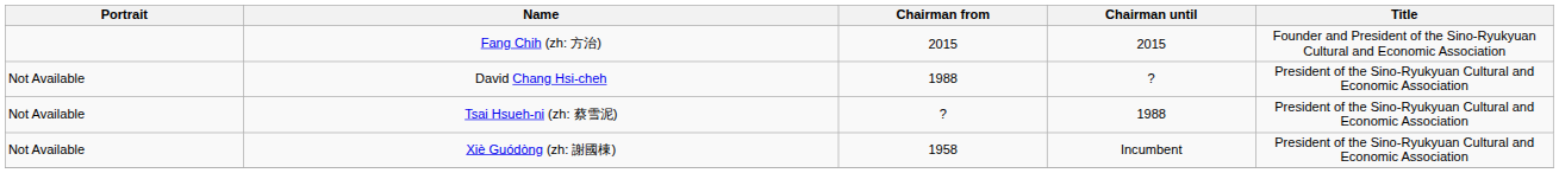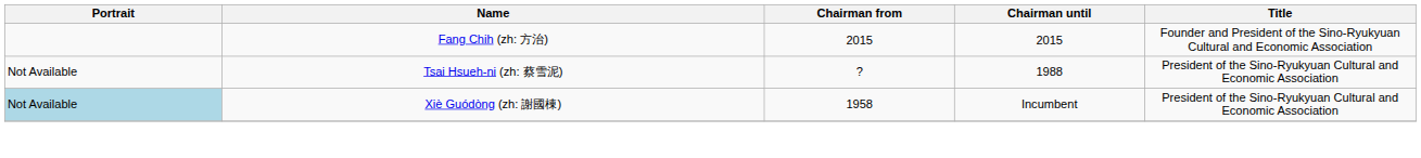- row: Not Available | David Chang Hsi-cheh | 1988 | ? | President of the Sino-Ryukyuan Cultural and Economic Association
Xiè Guódòng (zh: 謝國棟) | Portrait: no background -> lightblue background
